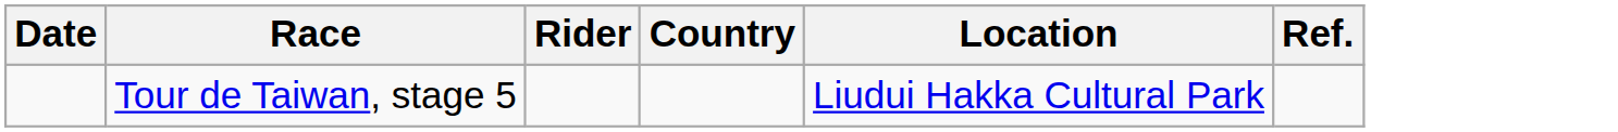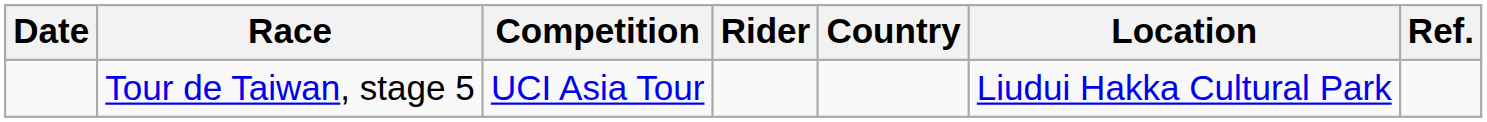+ column: Competition | UCI Asia Tour
